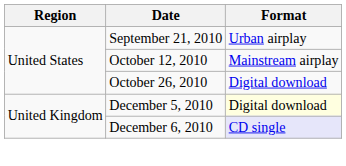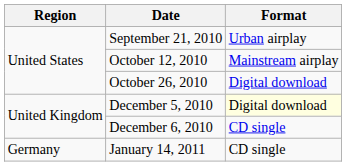December 6, 2010 | Format: lavender background -> no background
+ row: Germany | January 14, 2011 | CD single
